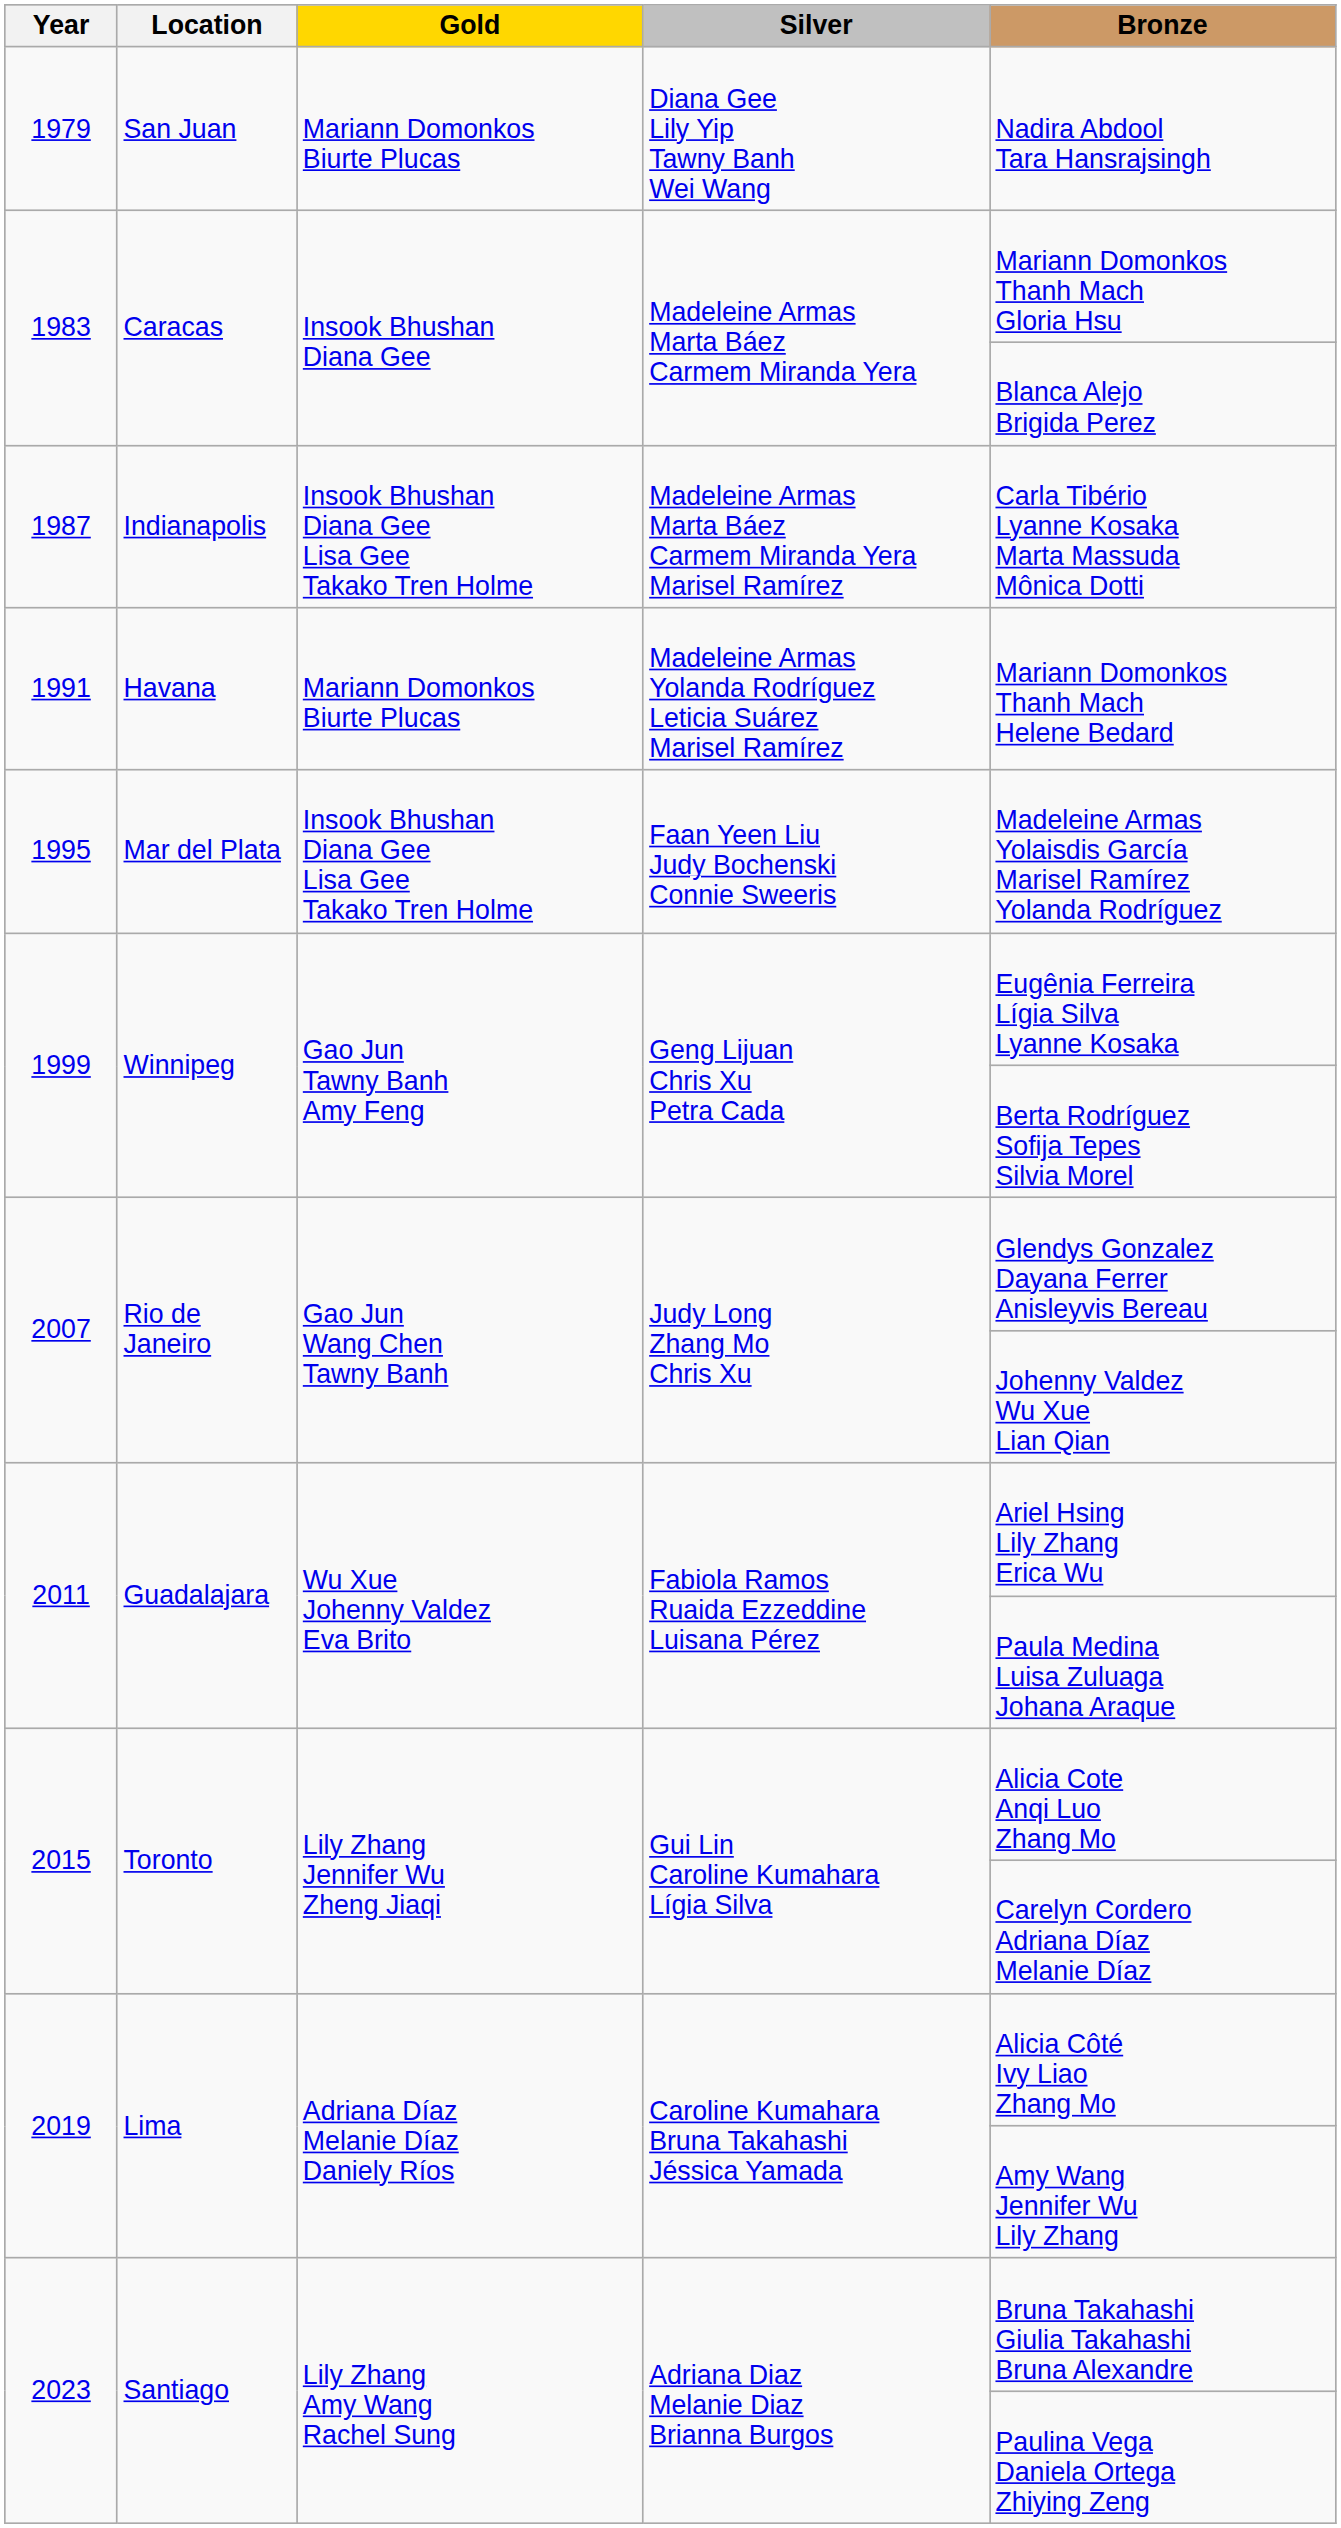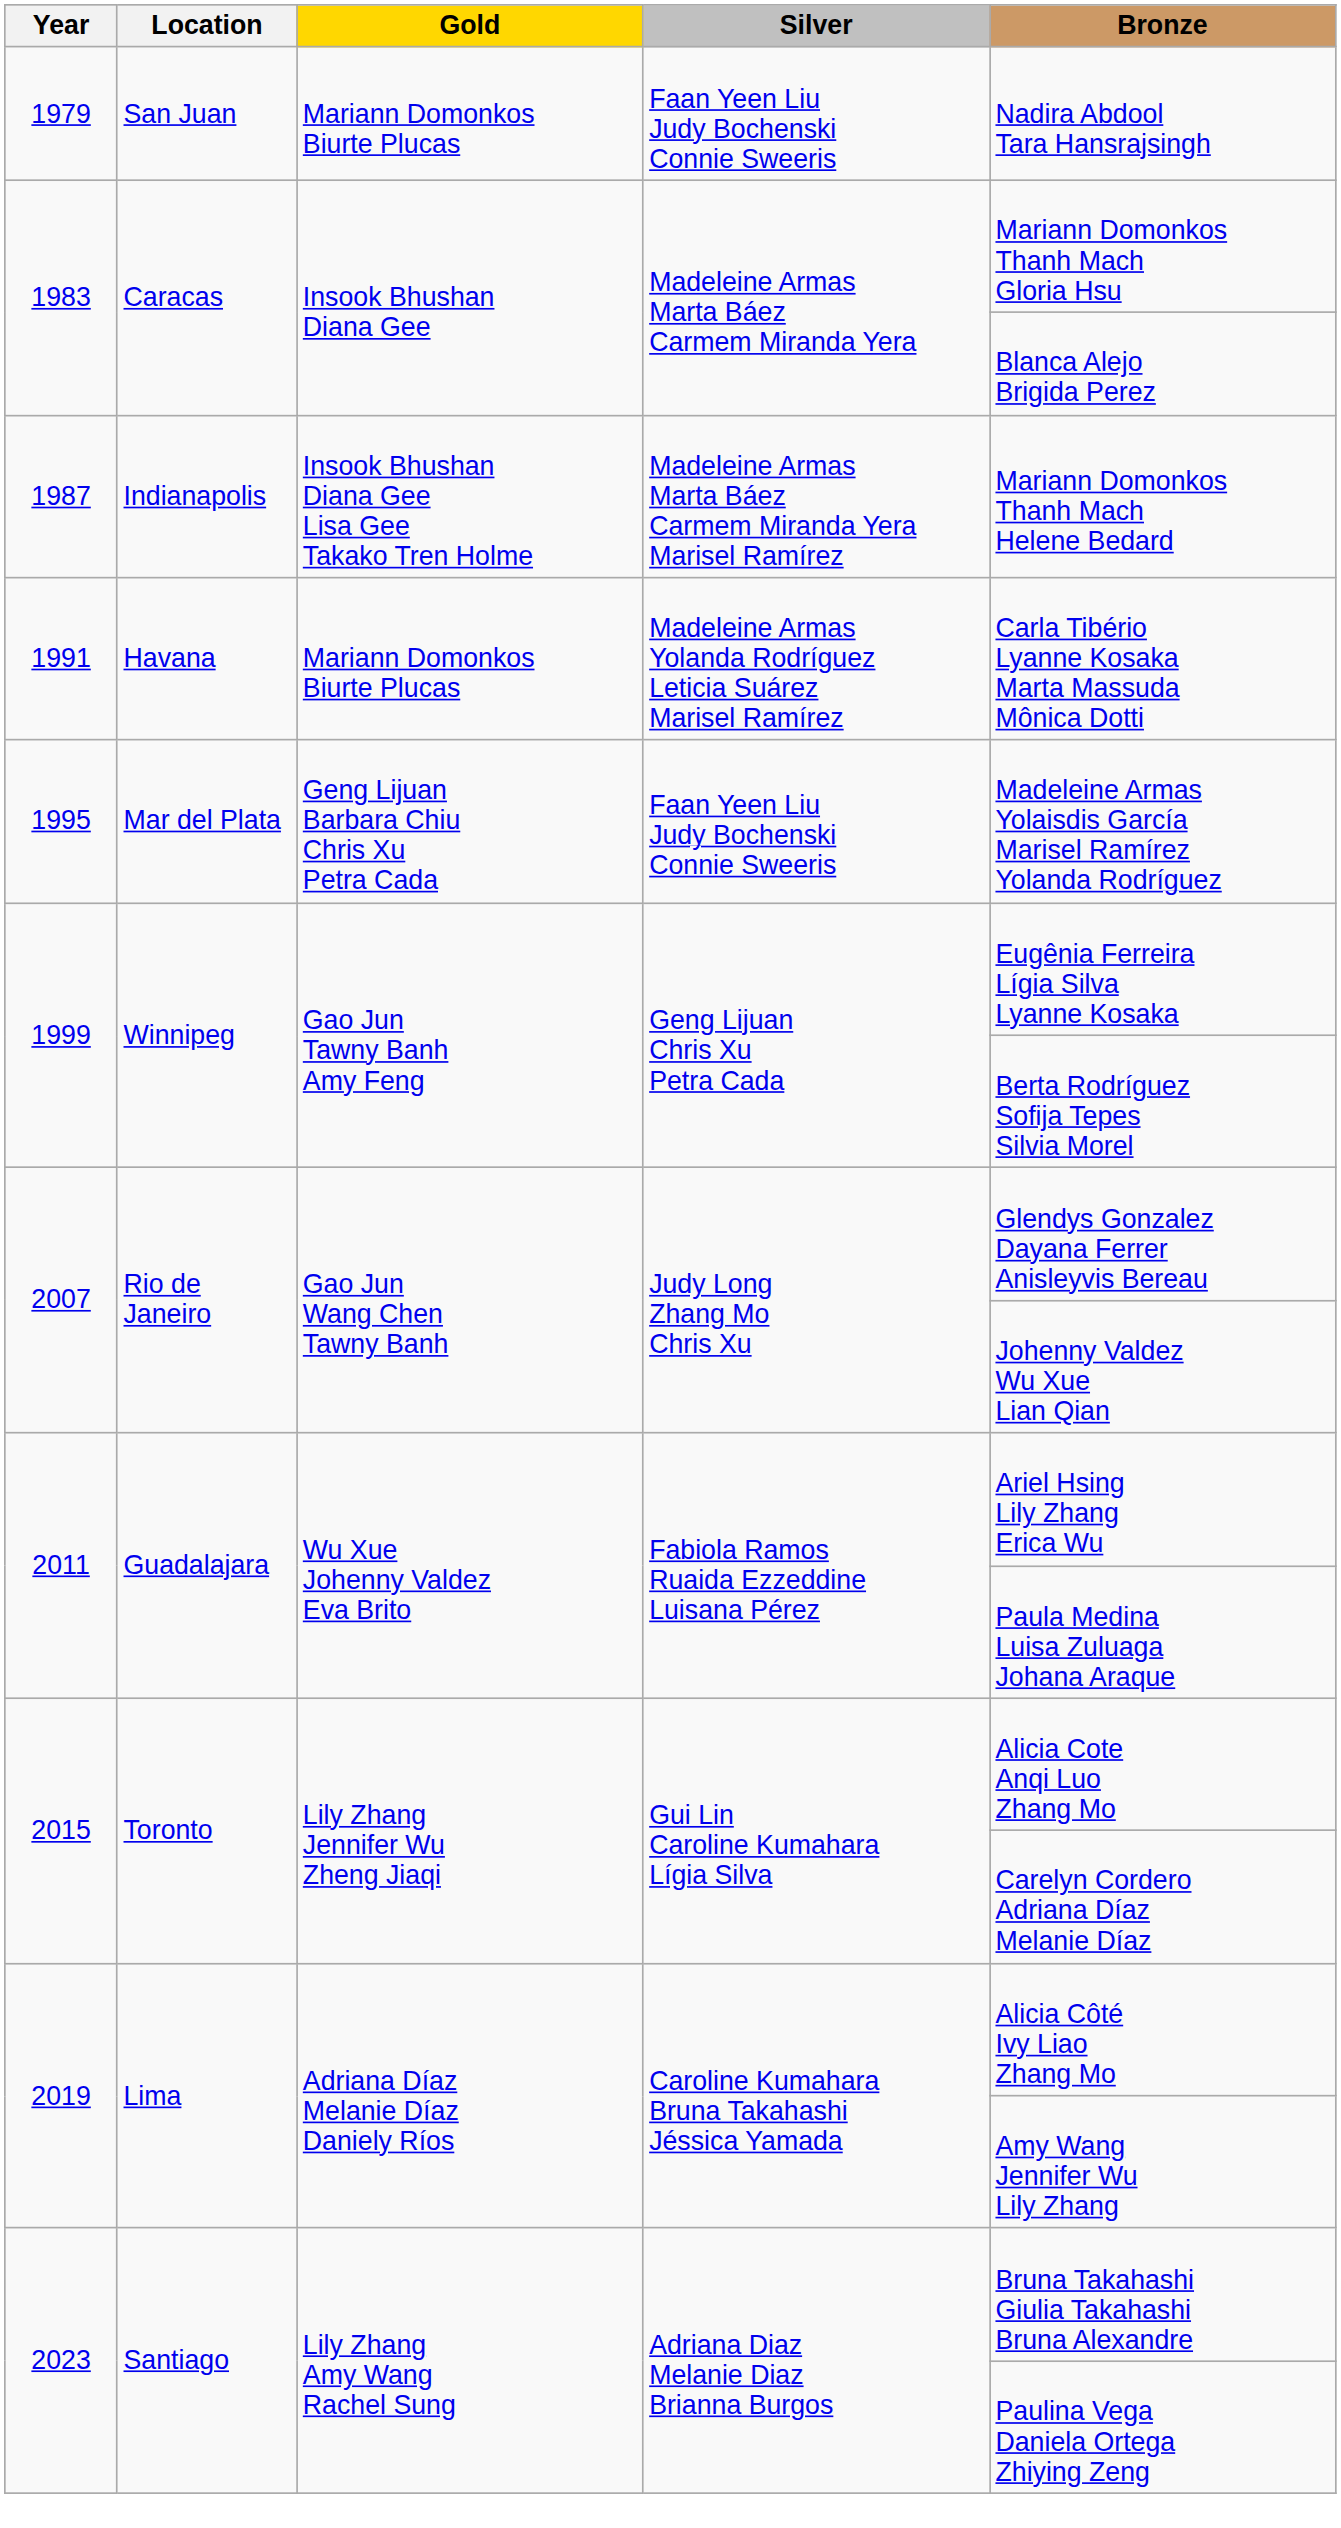1979 | Silver: Diana Gee Lily Yip Tawny Banh Wei Wang -> Faan Yeen Liu Judy Bochenski Connie Sweeris
1987 | Bronze: Carla Tibério Lyanne Kosaka Marta Massuda Mônica Dotti -> Mariann Domonkos Thanh Mach Helene Bedard
1991 | Bronze: Mariann Domonkos Thanh Mach Helene Bedard -> Carla Tibério Lyanne Kosaka Marta Massuda Mônica Dotti
1995 | Gold: Insook Bhushan Diana Gee Lisa Gee Takako Tren Holme -> Geng Lijuan Barbara Chiu Chris Xu Petra Cada
